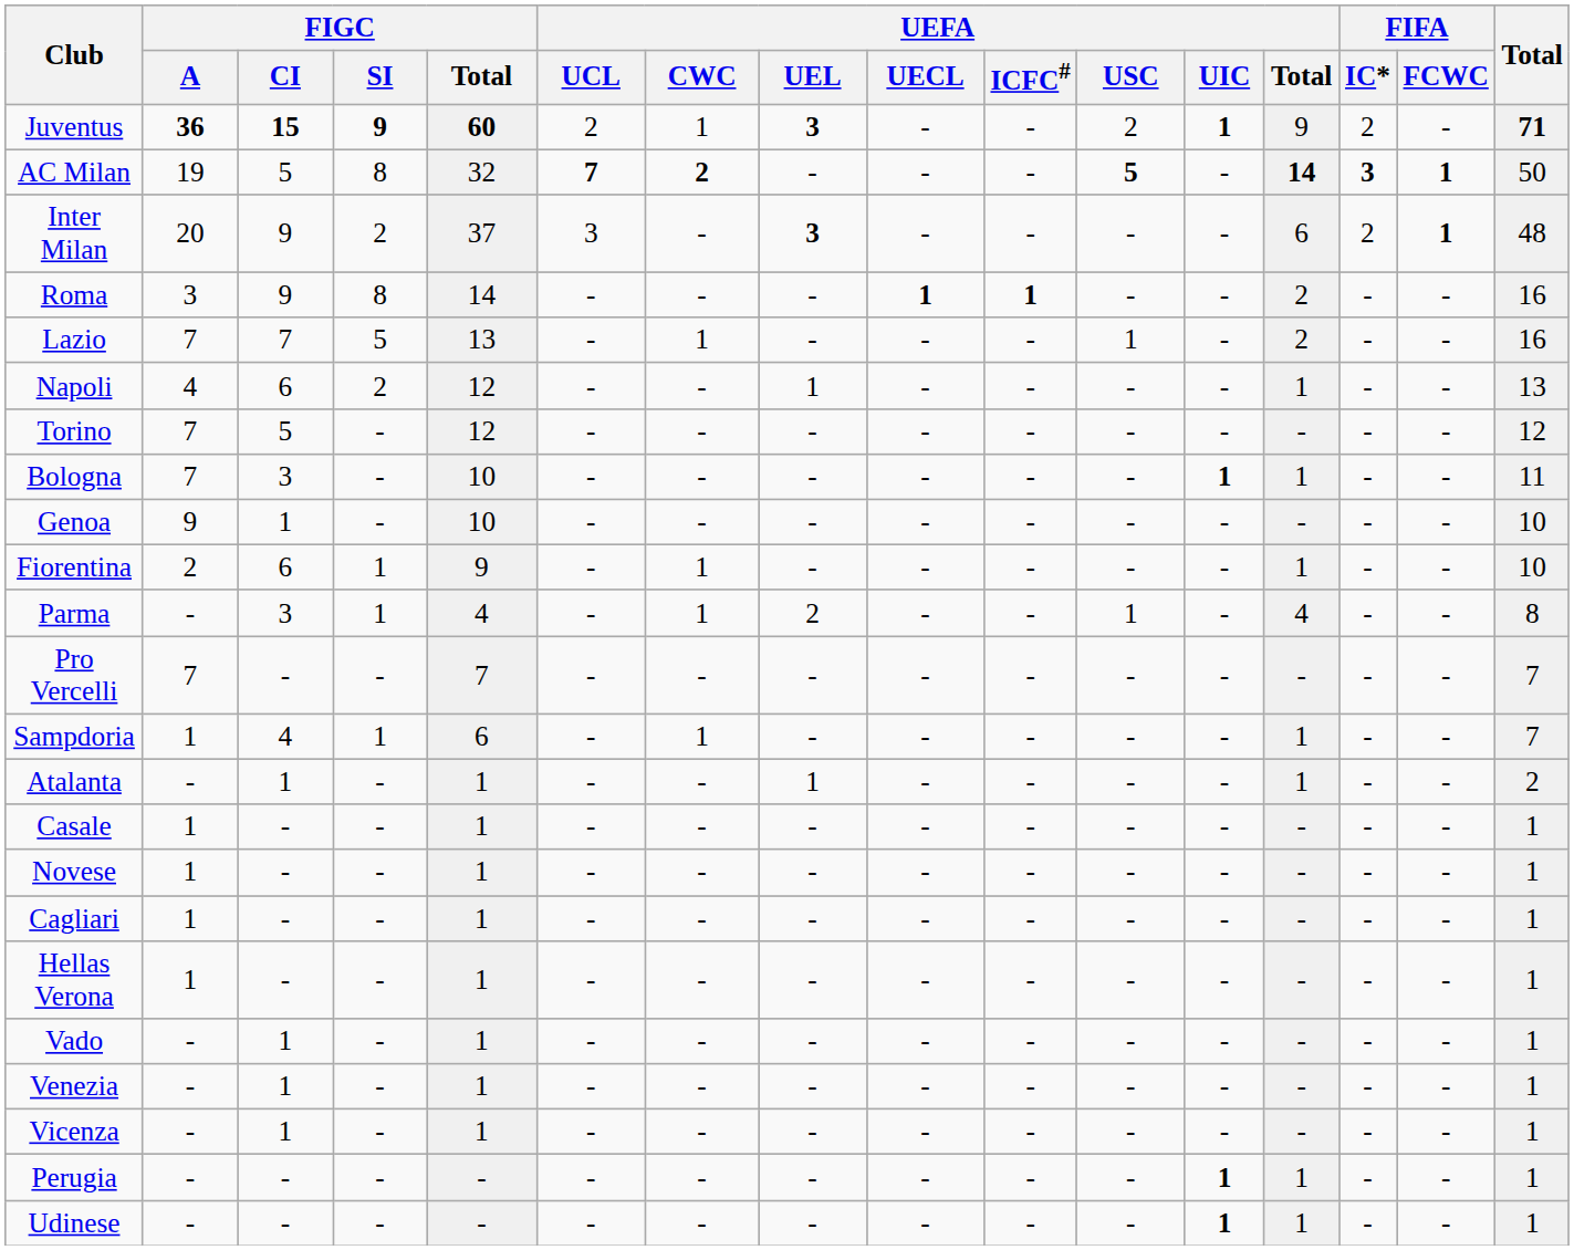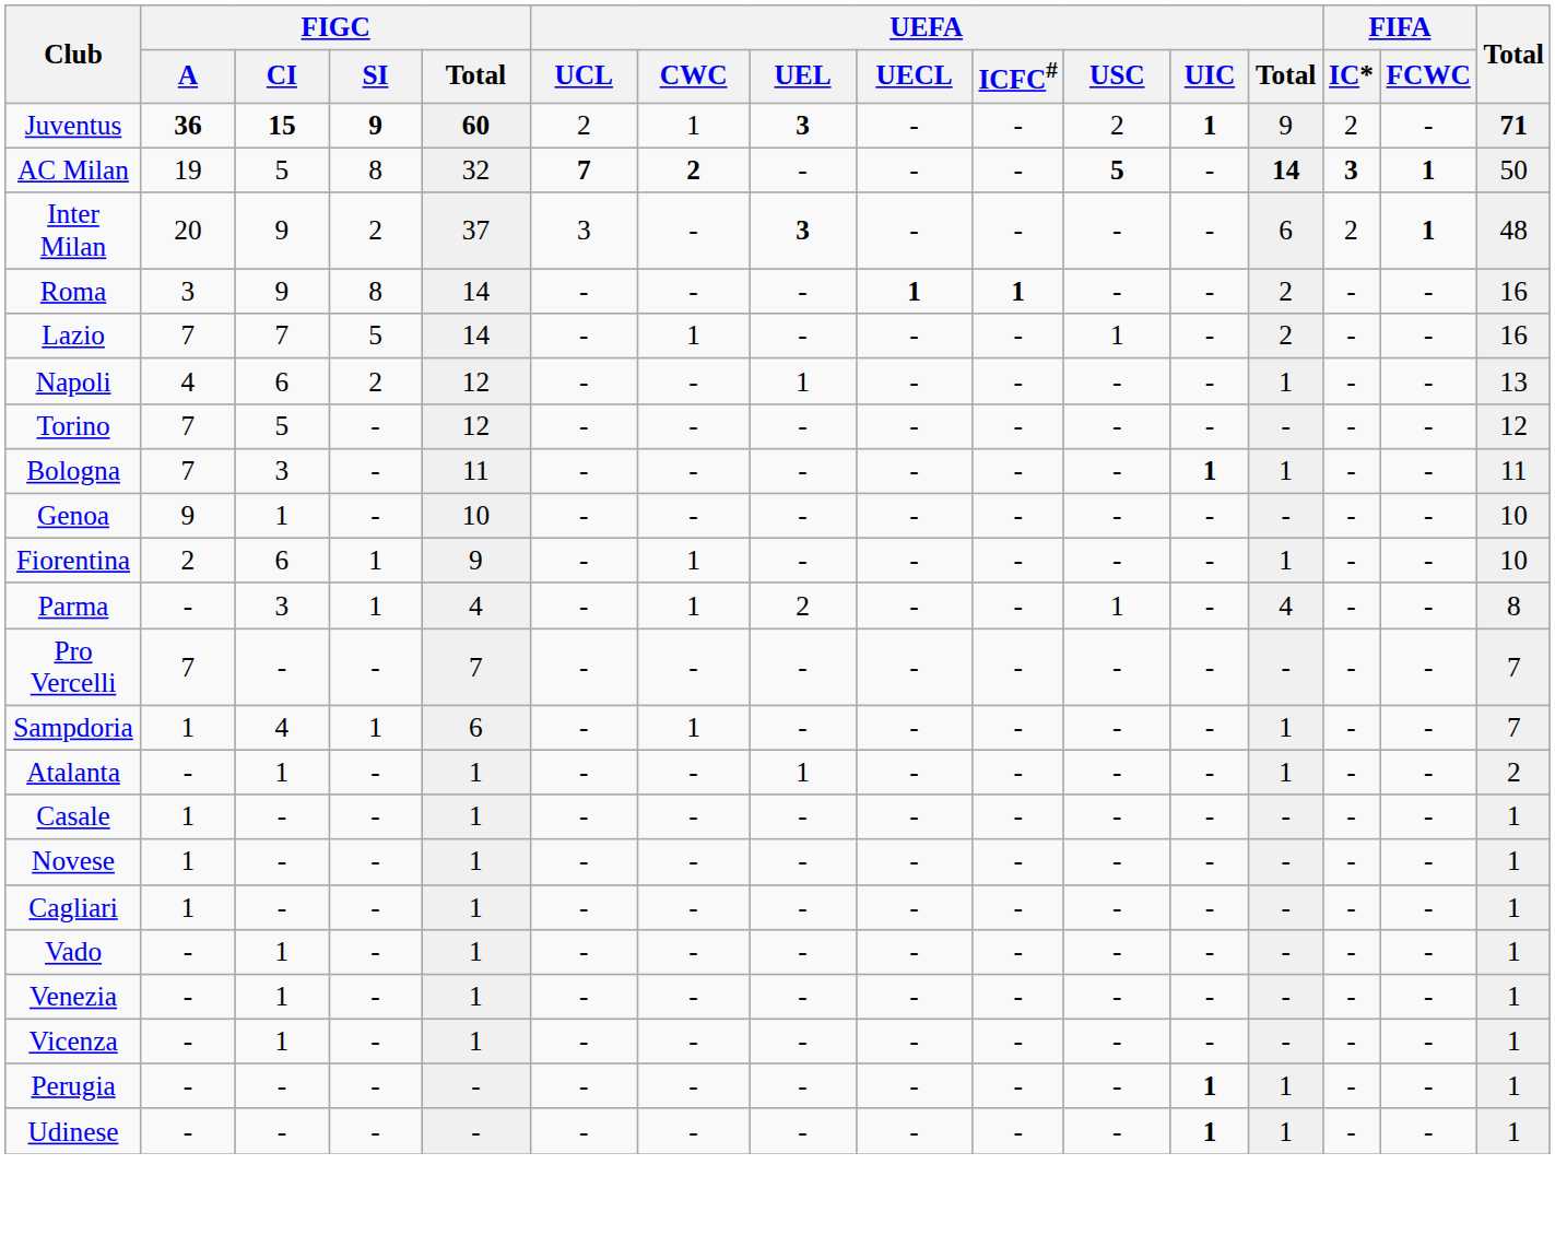Lazio | FIGC / Total: 13 -> 14
Bologna | FIGC / Total: 10 -> 11
- row: Hellas Verona | 1 | - | - | 1 | - | - | - | - | - | - | - | - | - | - | 1
